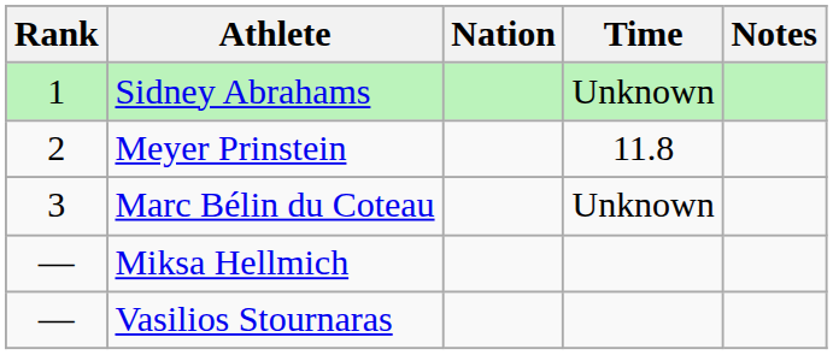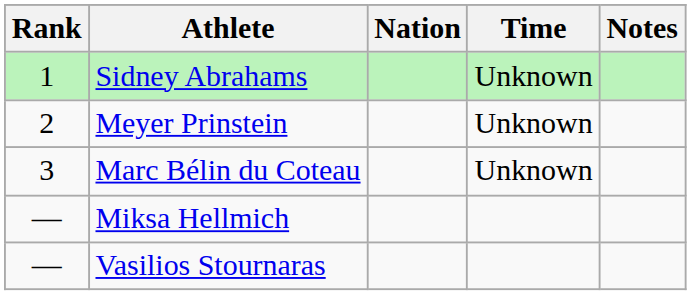Meyer Prinstein | Time: 11.8 -> Unknown
